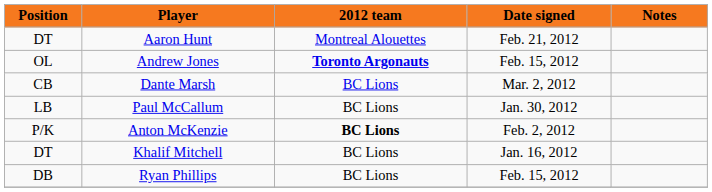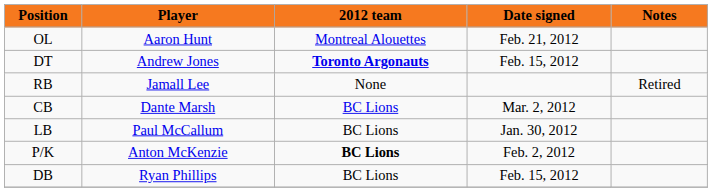Aaron Hunt | Position: DT -> OL
Andrew Jones | Position: OL -> DT
+ row: RB | Jamall Lee | None | Retired
- row: DT | Khalif Mitchell | BC Lions | Jan. 16, 2012
